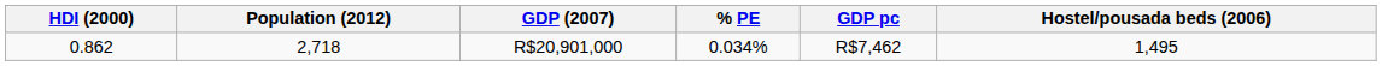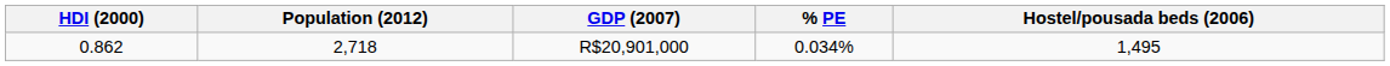- column: GDP pc | R$7,462
